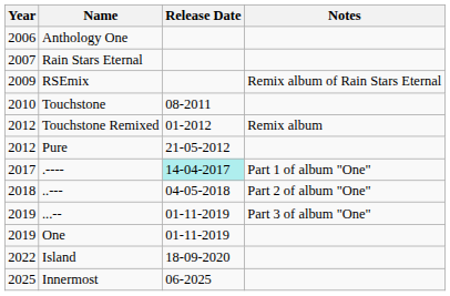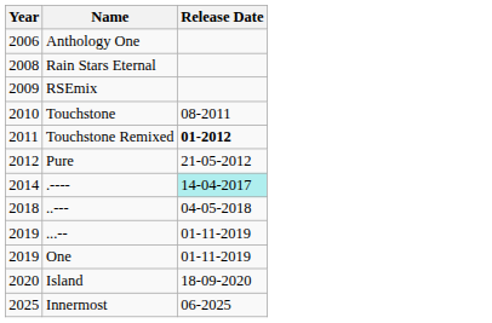- column: Notes | Remix album of Rain Stars Eternal | Remix album | Part 1 of album "One" | Part 2 of album "One" | Part 3 of album "One"
Rain Stars Eternal | Year: 2007 -> 2008
Touchstone Remixed | Year: 2012 -> 2011
Touchstone Remixed | Release Date: normal -> bold
.---- | Year: 2017 -> 2014
Island | Year: 2022 -> 2020
